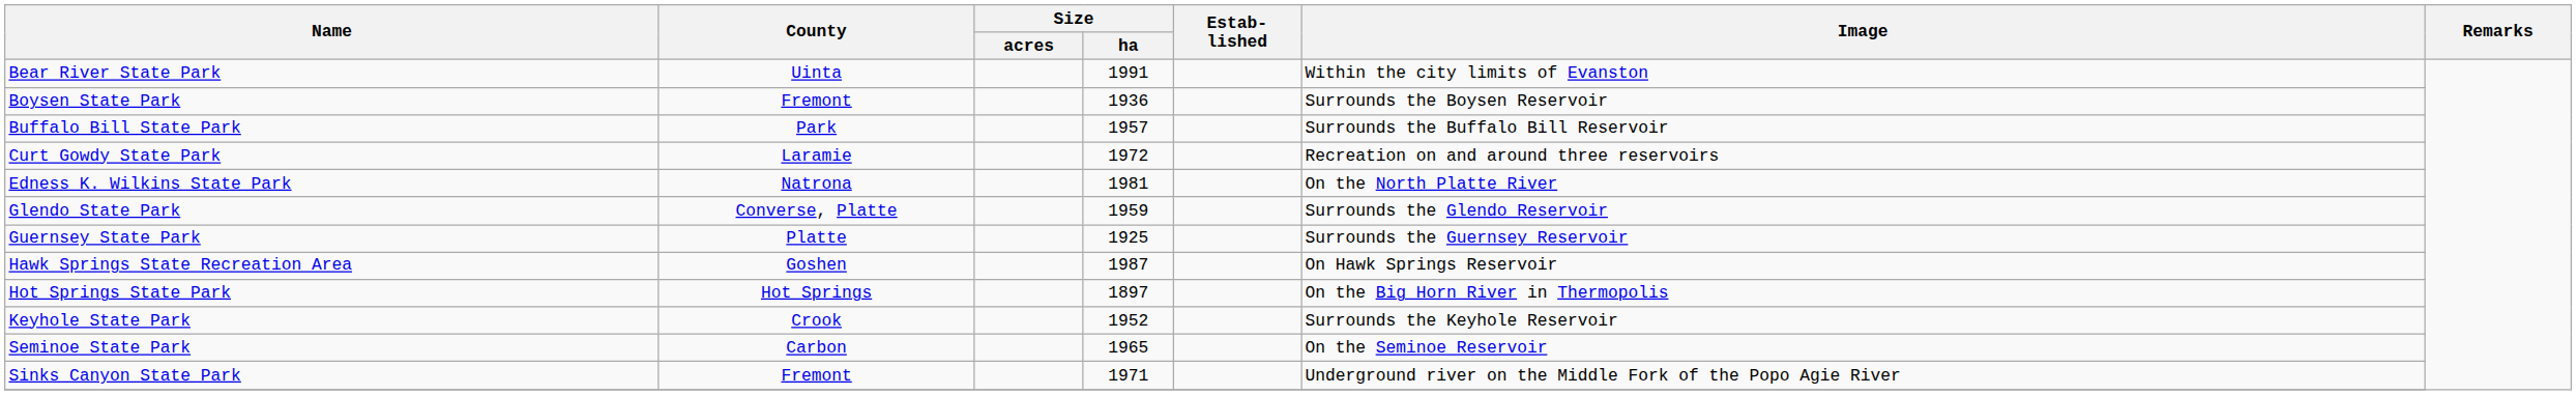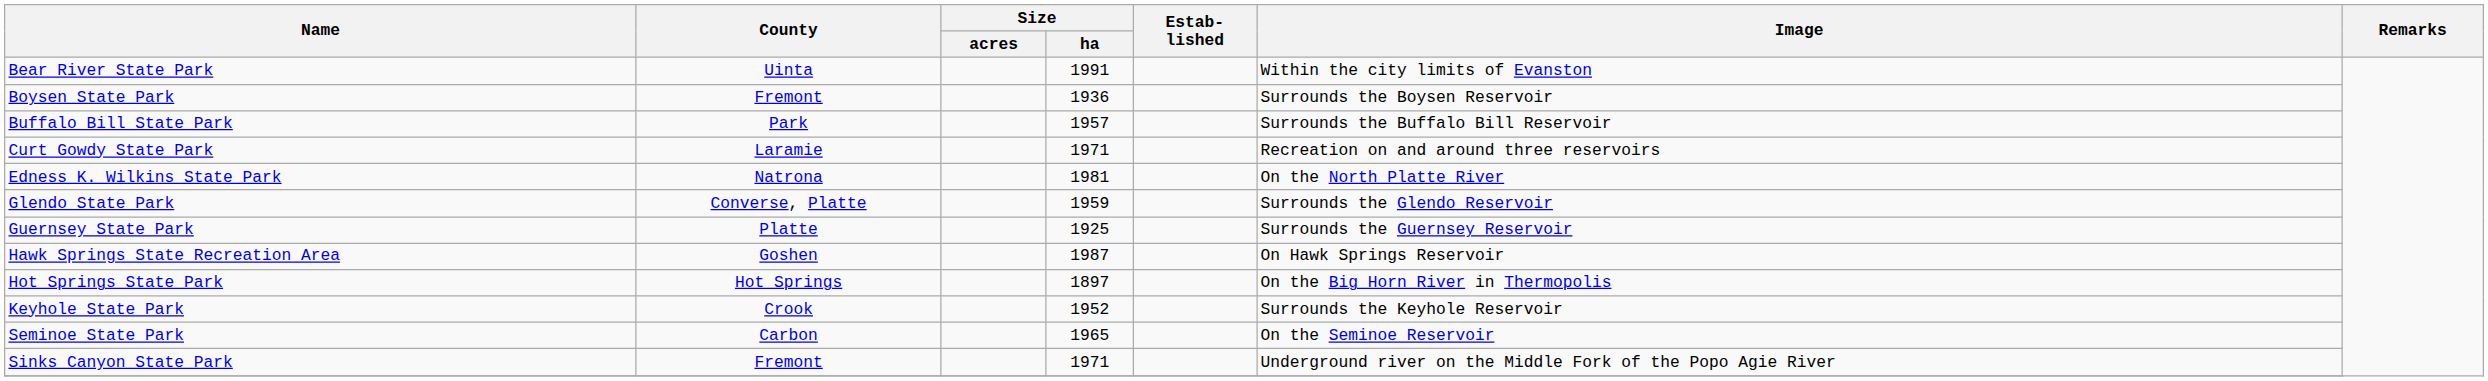Curt Gowdy State Park | Size / ha: 1972 -> 1971
